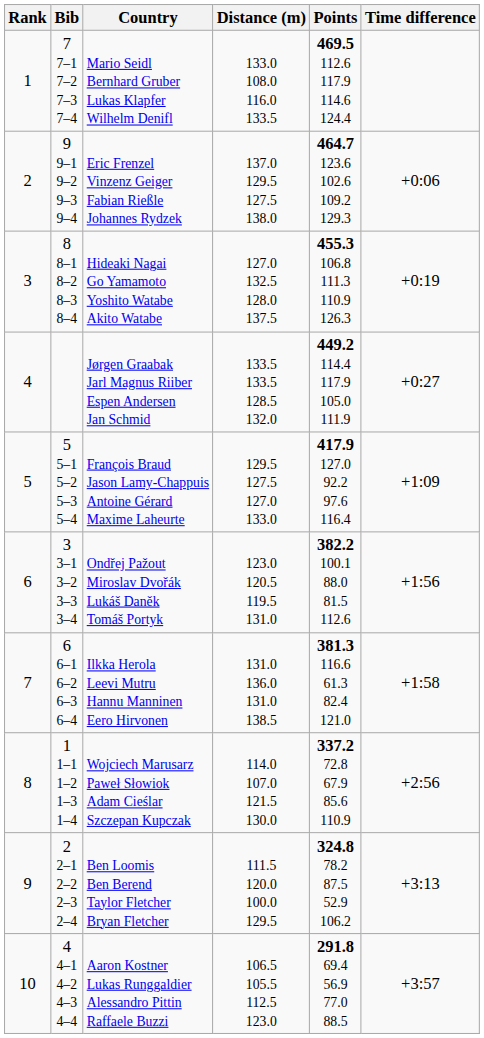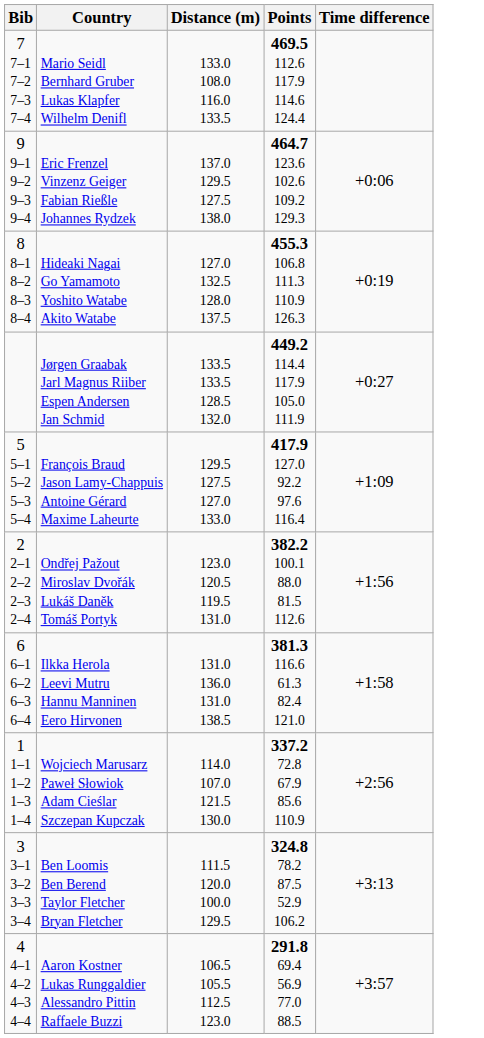- column: Rank | 1 | 2 | 3 | 4 | 5 | 6 | 7 | 8 | 9 | 10
Ondřej Pažout Miroslav Dvořák Lukáš Daněk Tomáš Portyk | Bib: 3 3–1 3–2 3–3 3–4 -> 2 2–1 2–2 2–3 2–4
Ben Loomis Ben Berend Taylor Fletcher Bryan Fletcher | Bib: 2 2–1 2–2 2–3 2–4 -> 3 3–1 3–2 3–3 3–4
